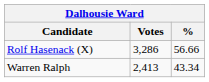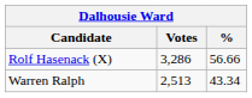Warren Ralph | Votes: 2,413 -> 2,513
